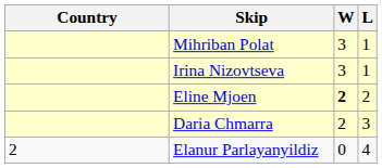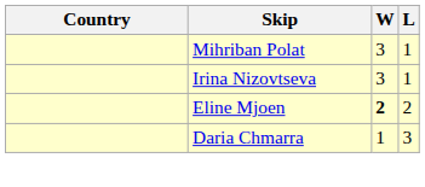Daria Chmarra | W: 2 -> 1
- row: 2 | Elanur Parlayanyildiz | 0 | 4
